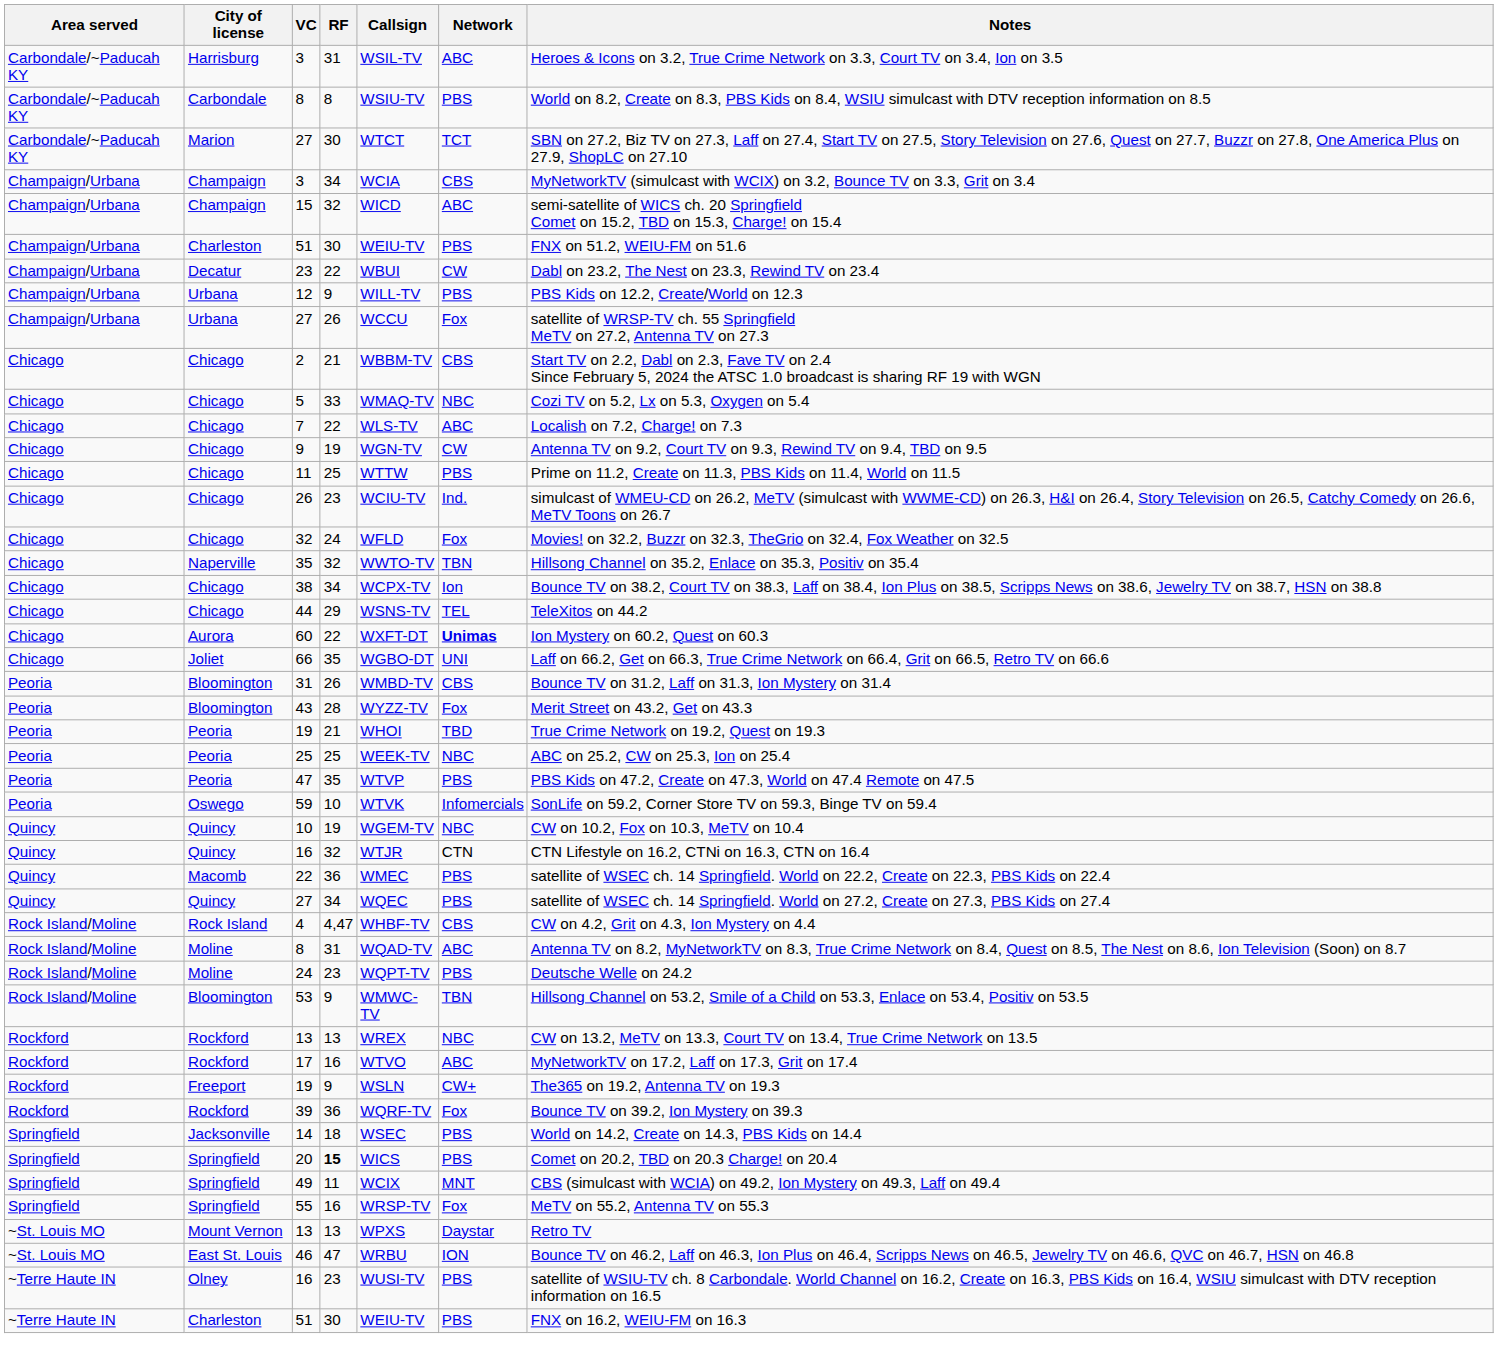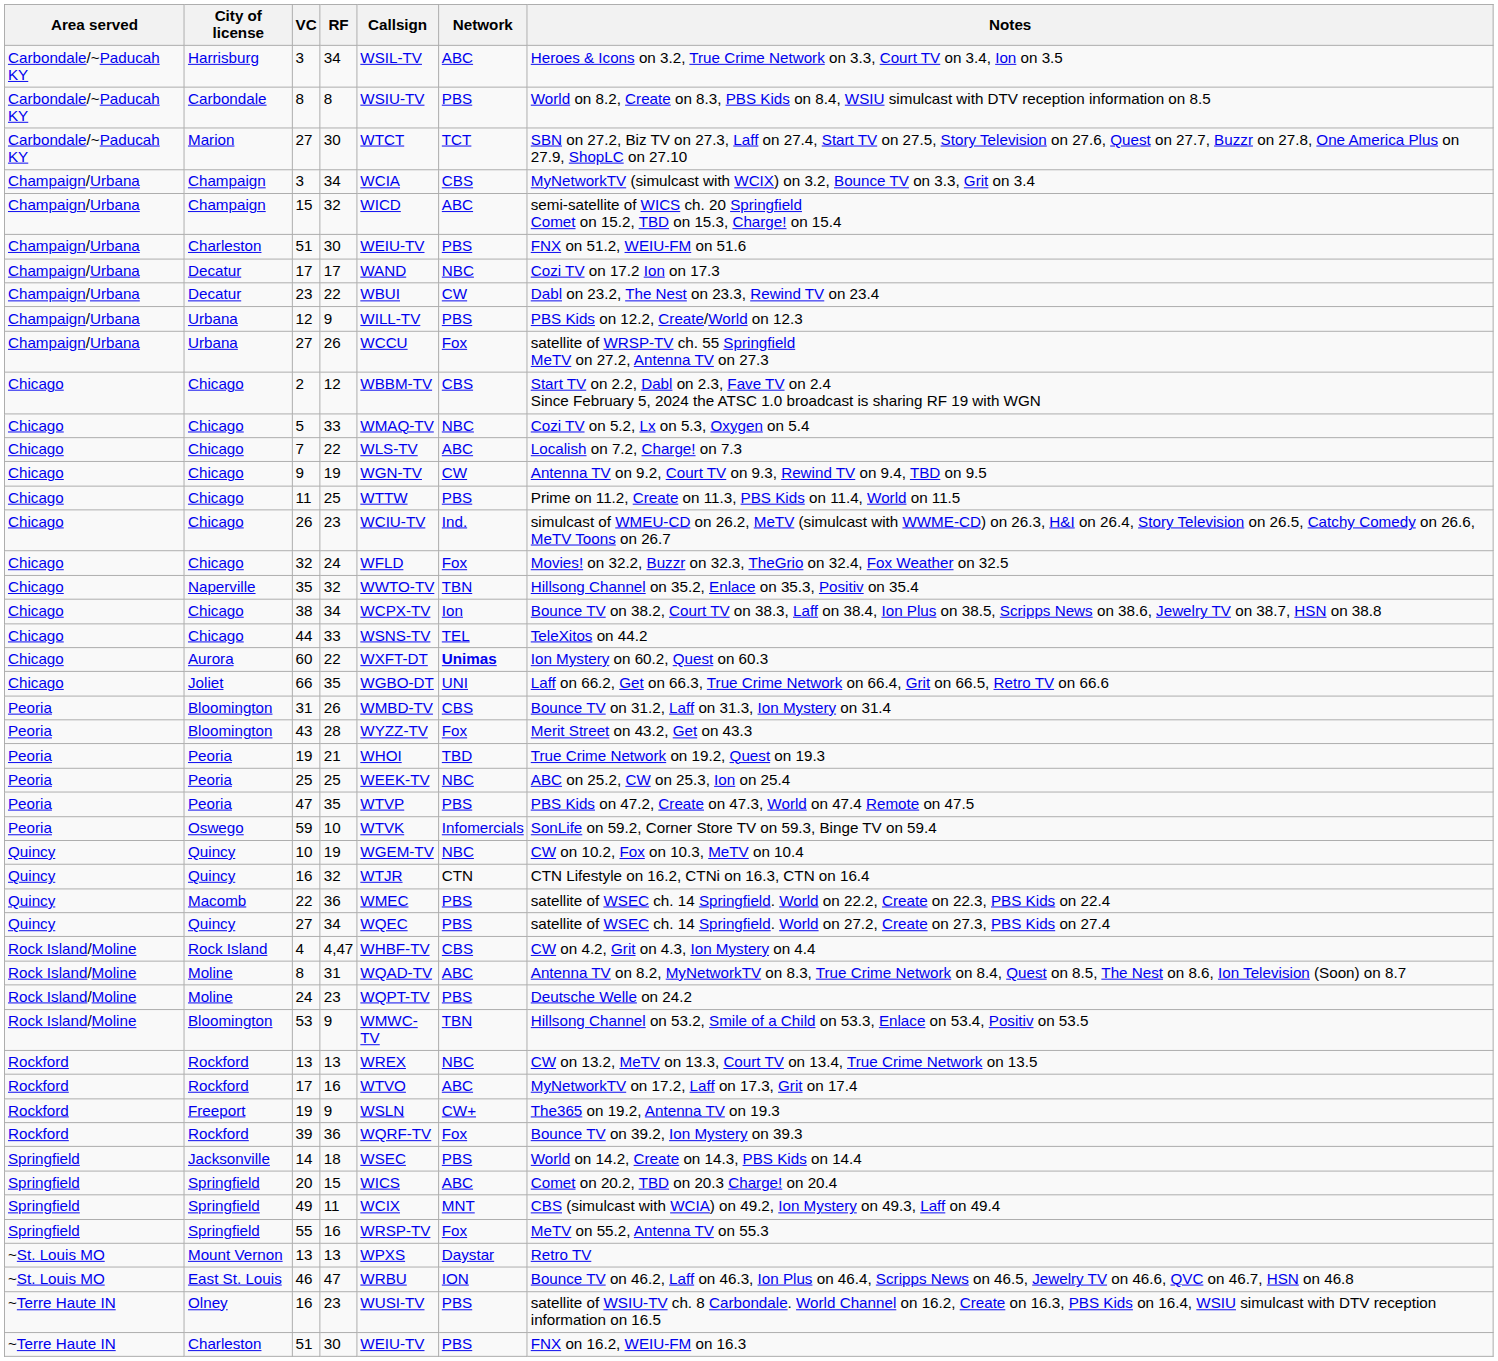Carbondale/~Paducah KY / 3 | RF: 31 -> 34
+ row: Champaign/Urbana | Decatur | 17 | 17 | WAND | NBC | Cozi TV on 17.2 Ion on 17.3
2 | RF: 21 -> 12
44 | RF: 29 -> 33
20 | RF: bold -> normal
20 | Network: PBS -> ABC
